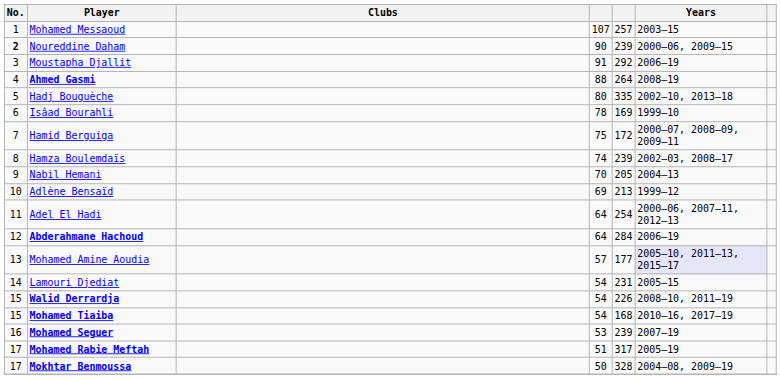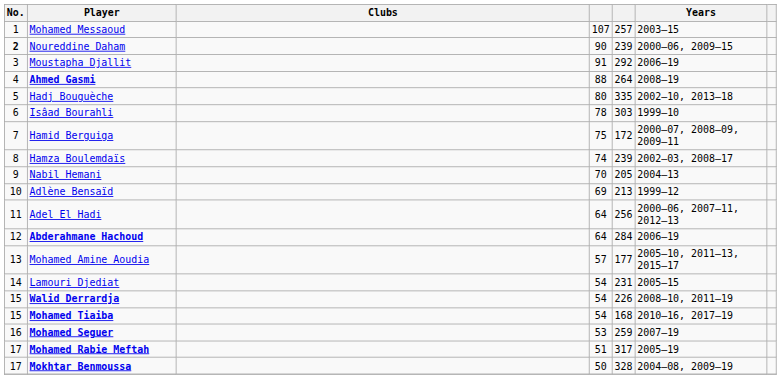Isâad Bourahli | column 5: 169 -> 303
Adel El Hadi | column 5: 254 -> 256
Mohamed Amine Aoudia | Years: lavender background -> no background
Mohamed Seguer | column 5: 239 -> 259
